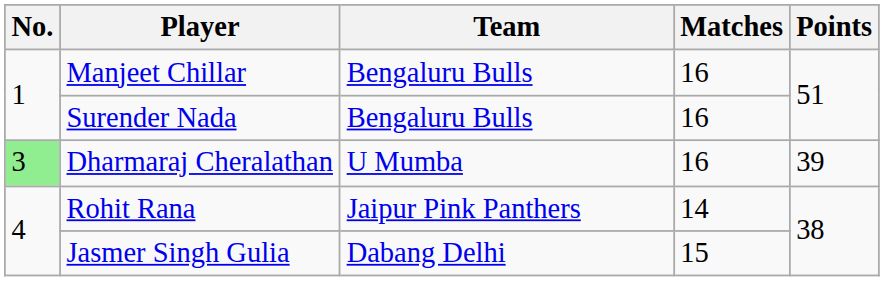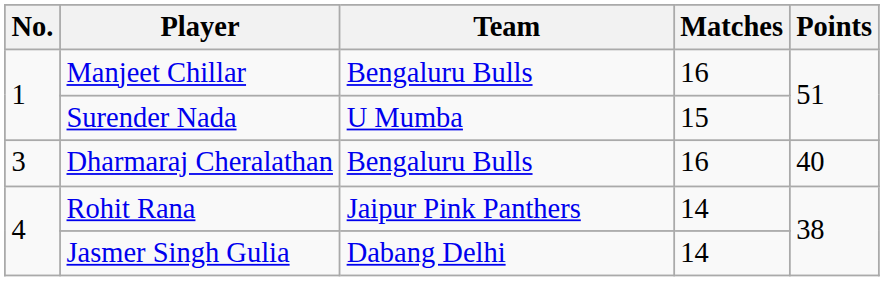Surender Nada | Team: Bengaluru Bulls -> U Mumba
Surender Nada | Matches: 16 -> 15
Dharmaraj Cheralathan | No.: lightgreen background -> no background
Dharmaraj Cheralathan | Team: U Mumba -> Bengaluru Bulls
Dharmaraj Cheralathan | Points: 39 -> 40
Jasmer Singh Gulia | Matches: 15 -> 14
